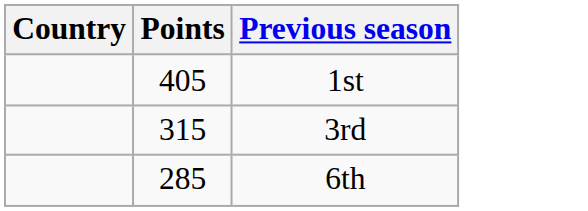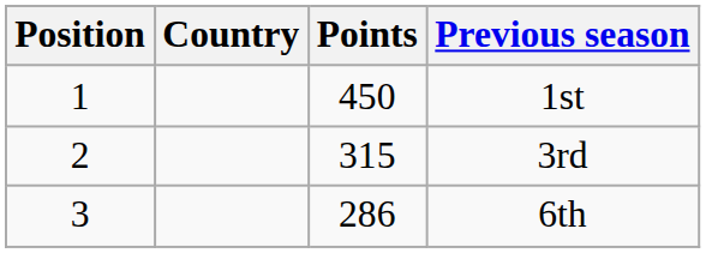+ column: Position | 1 | 2 | 3
1st | Points: 405 -> 450
6th | Points: 285 -> 286
